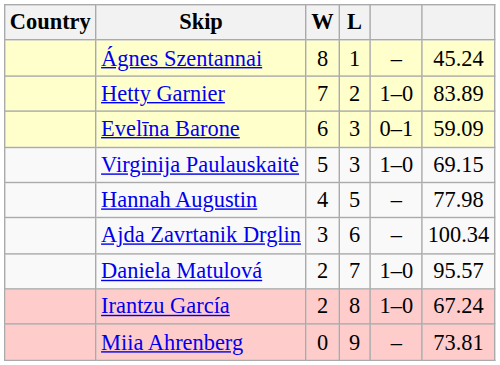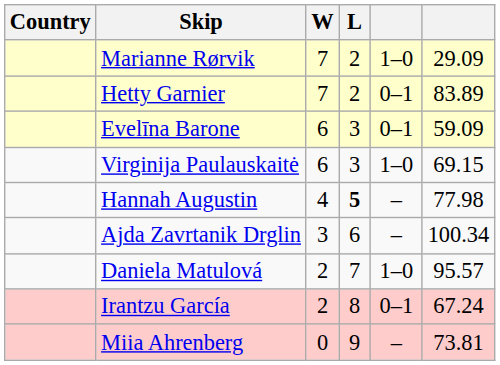- row: Ágnes Szentannai | 8 | 1 | – | 45.24
+ row: Marianne Rørvik | 7 | 2 | 1–0 | 29.09
Hetty Garnier | column 5: 1–0 -> 0–1
Virginija Paulauskaitė | W: 5 -> 6
Hannah Augustin | L: normal -> bold
Irantzu García | column 5: 1–0 -> 0–1
